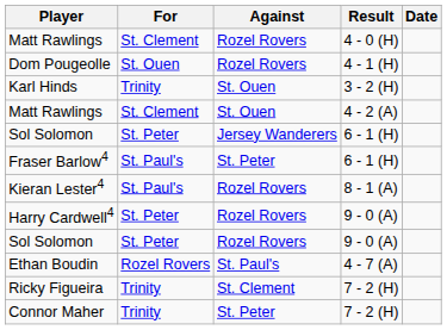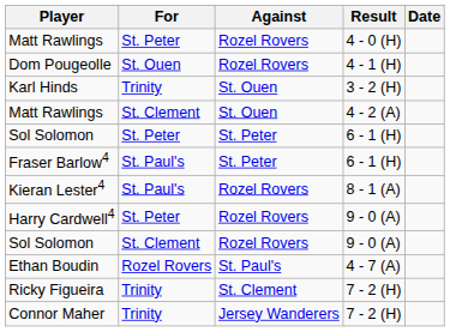Matt Rawlings / 4 - 0 (H) | For: St. Clement -> St. Peter
Sol Solomon / 6 - 1 (H) | Against: Jersey Wanderers -> St. Peter
Sol Solomon / 9 - 0 (A) | For: St. Peter -> St. Clement
Connor Maher | Against: St. Peter -> Jersey Wanderers
